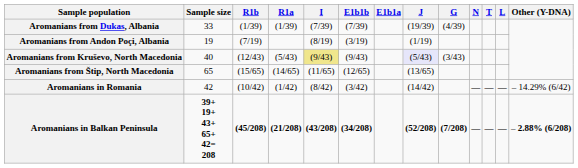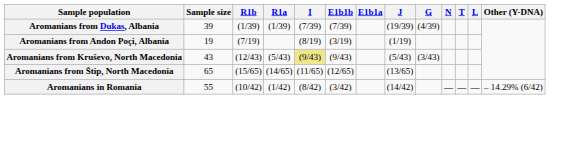Aromanians from Dukas, Albania | Sample size: 33 -> 39
Aromanians from Kruševo, North Macedonia | Sample size: 40 -> 43
Aromanians from Kruševo, North Macedonia | J: lavender background -> no background
Aromanians in Romania | Sample size: 42 -> 55
- row: Aromanians in Balkan Peninsula | 39+ 19+ 43+ 65+ 42= 208 | (45/208) | (21/208) | (43/208) | (34/208) | (52/208) | (7/208) | — | — | — | – 2.88% (6/208)
